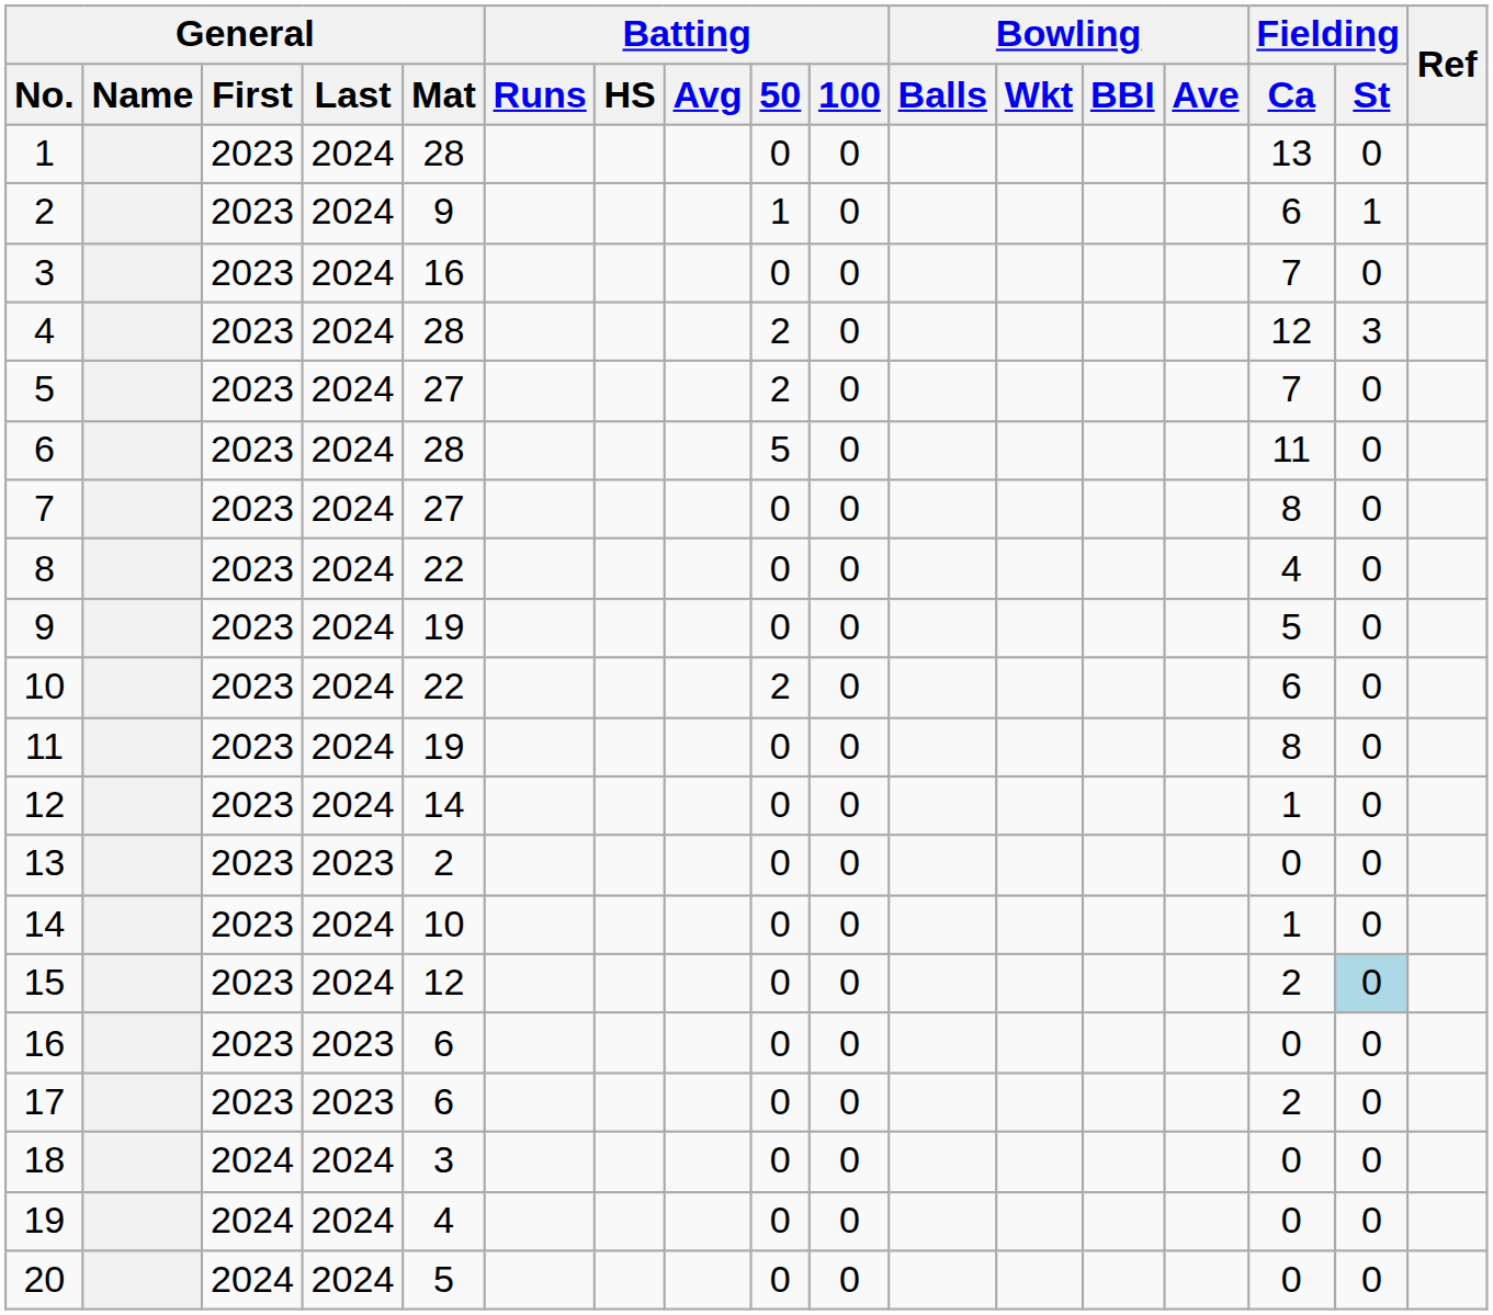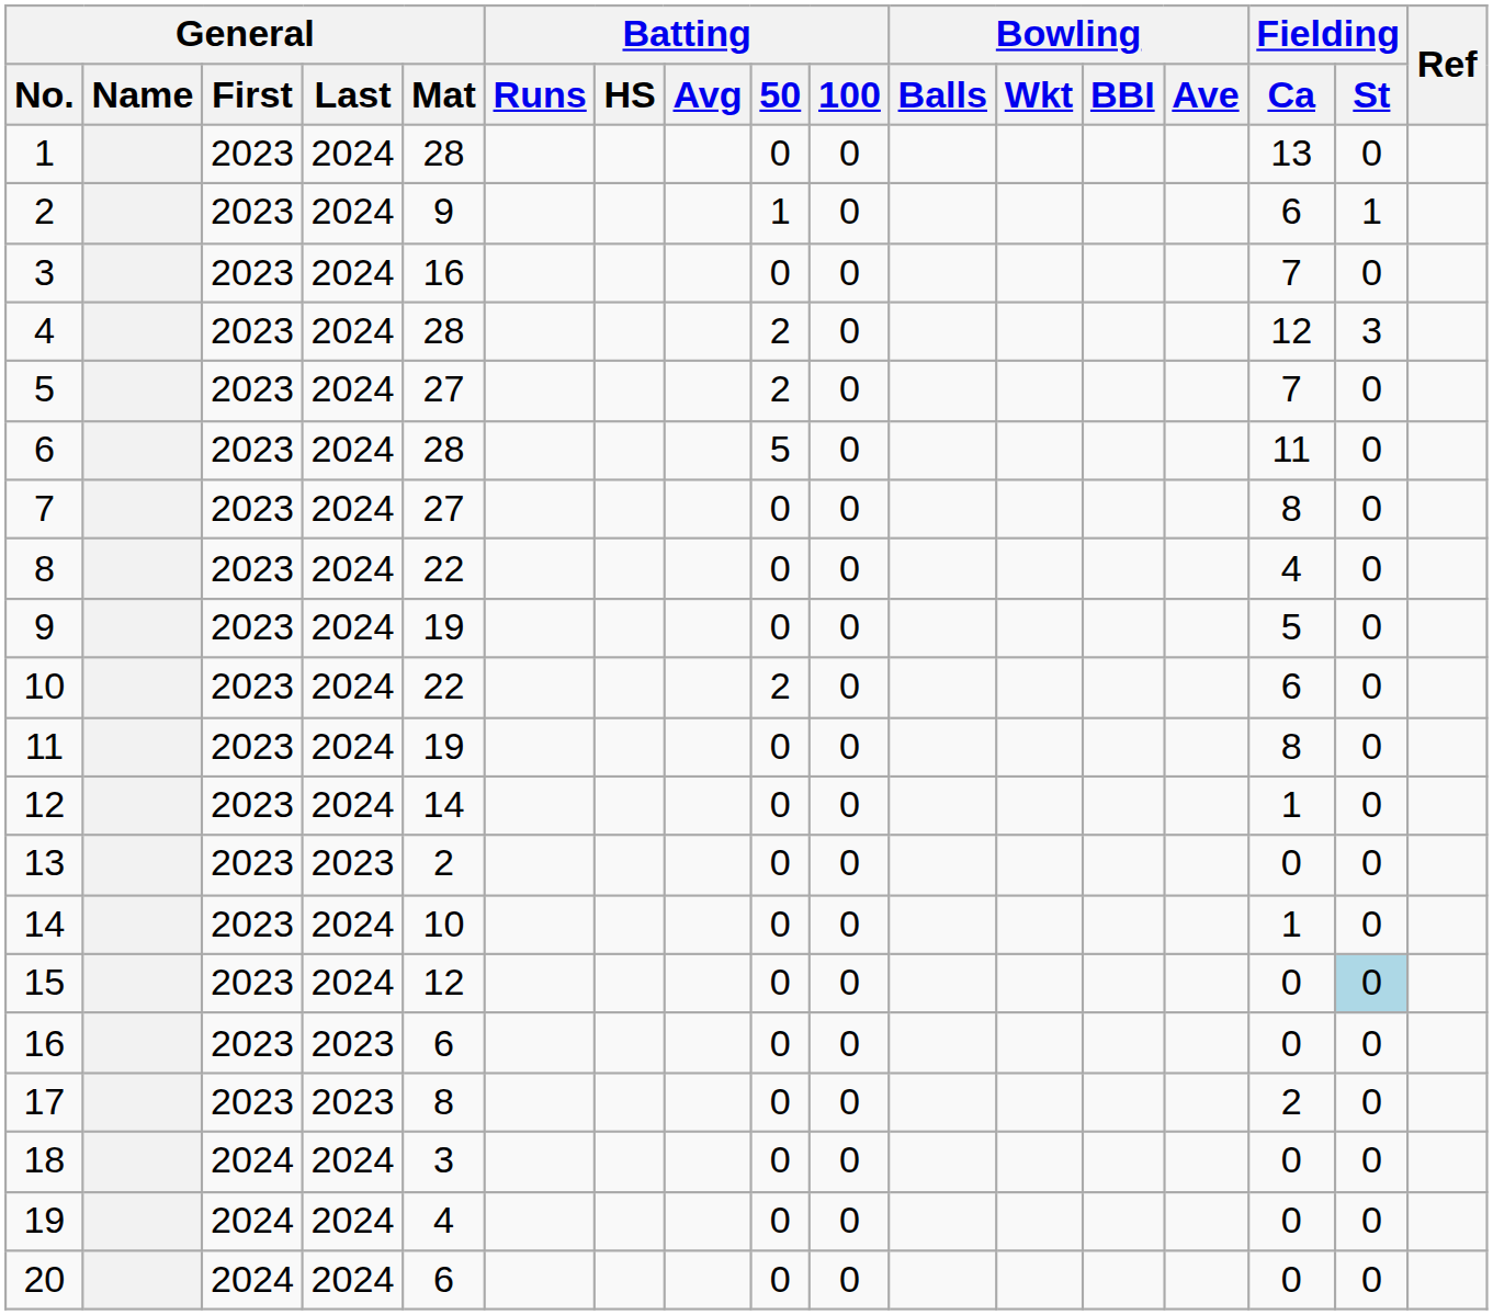15 | Fielding / Ca: 2 -> 0
17 | General / Mat: 6 -> 8
20 | General / Mat: 5 -> 6
